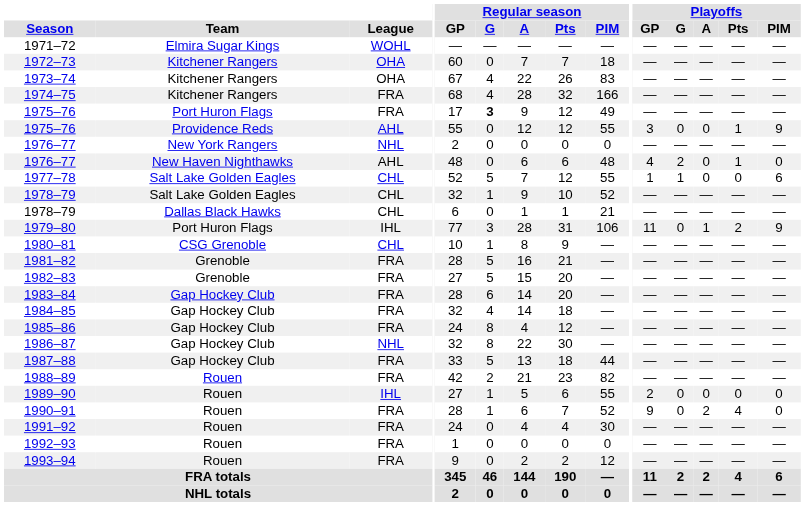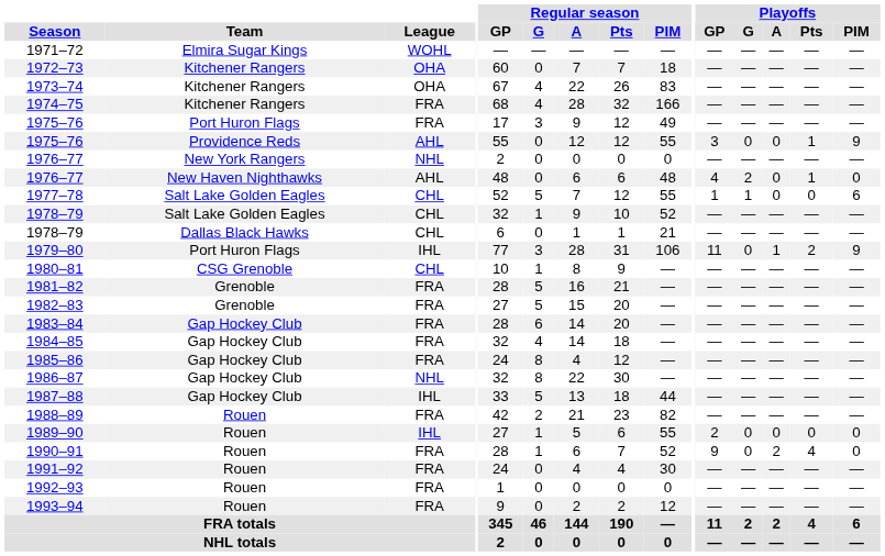1975–76 / Port Huron Flags | Regular season / G: bold -> normal
1987–88 | League: FRA -> IHL
